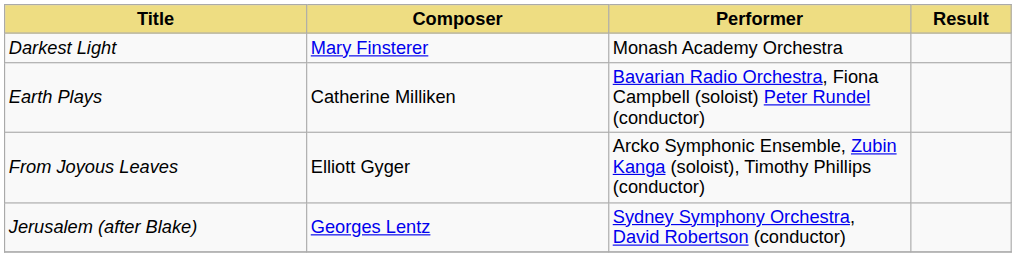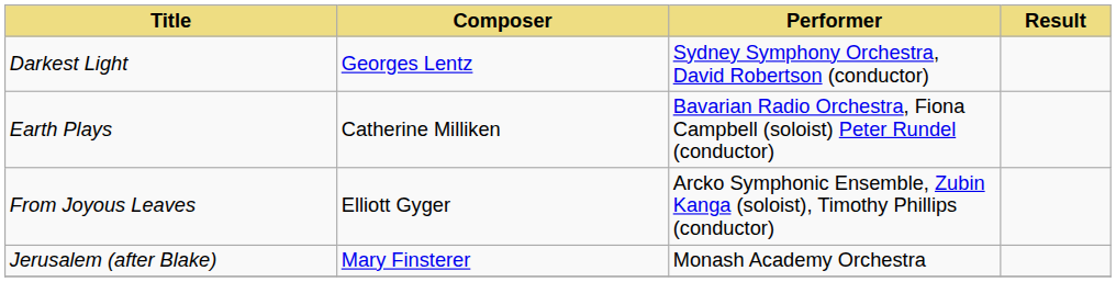Darkest Light | Composer: Mary Finsterer -> Georges Lentz
Darkest Light | Performer: Monash Academy Orchestra -> Sydney Symphony Orchestra, David Robertson (conductor)
Jerusalem (after Blake) | Composer: Georges Lentz -> Mary Finsterer
Jerusalem (after Blake) | Performer: Sydney Symphony Orchestra, David Robertson (conductor) -> Monash Academy Orchestra
